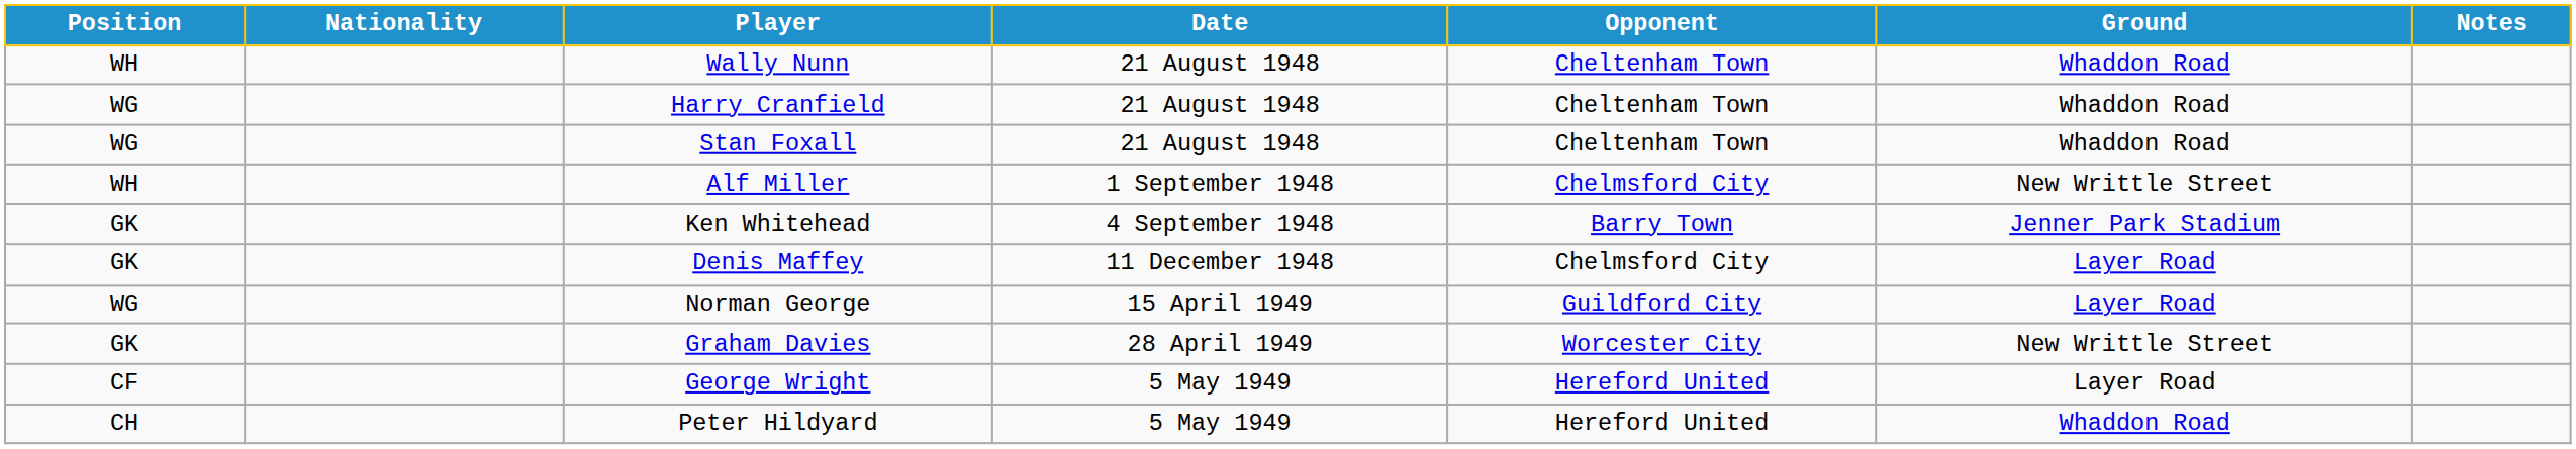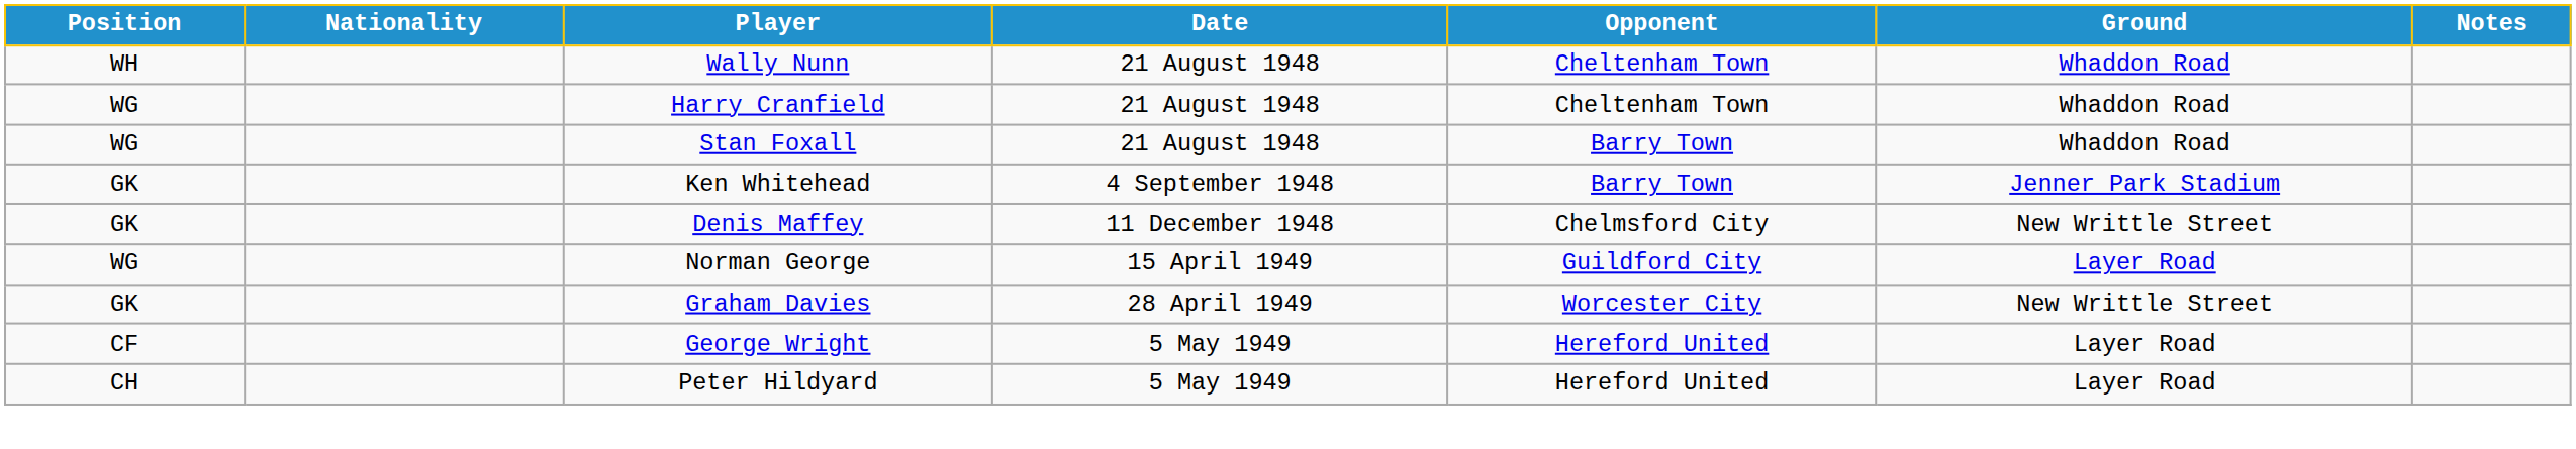Stan Foxall | Opponent: Cheltenham Town -> Barry Town
- row: WH | Alf Miller | 1 September 1948 | Chelmsford City | New Writtle Street
Denis Maffey | Ground: Layer Road -> New Writtle Street
Peter Hildyard | Ground: Whaddon Road -> Layer Road
